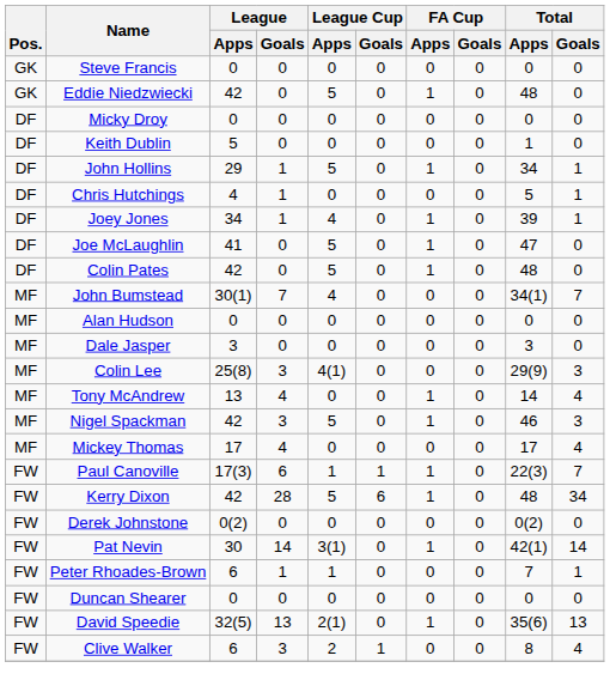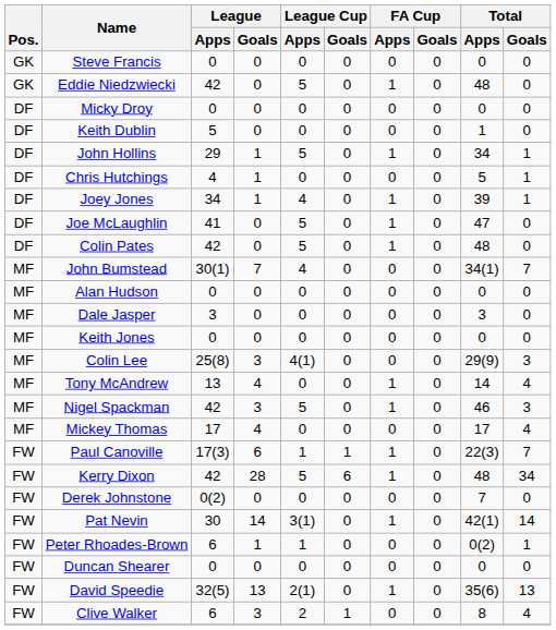+ row: MF | Keith Jones | 0 | 0 | 0 | 0 | 0 | 0 | 0 | 0
Derek Johnstone | Total / Apps: 0(2) -> 7
Peter Rhoades-Brown | Total / Apps: 7 -> 0(2)
